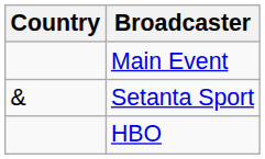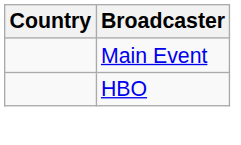- row: & | Setanta Sport
